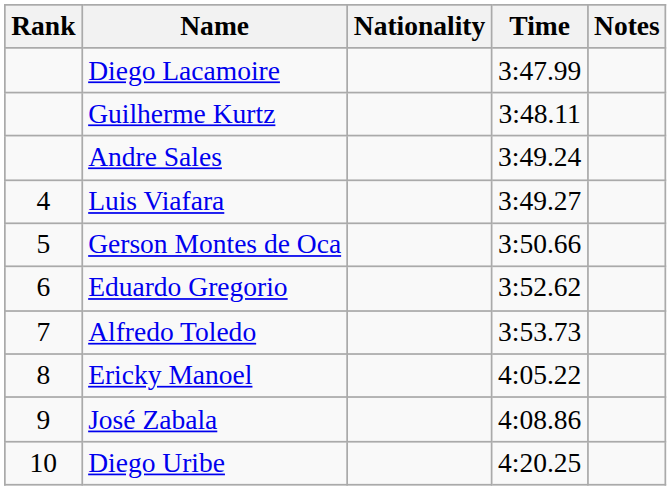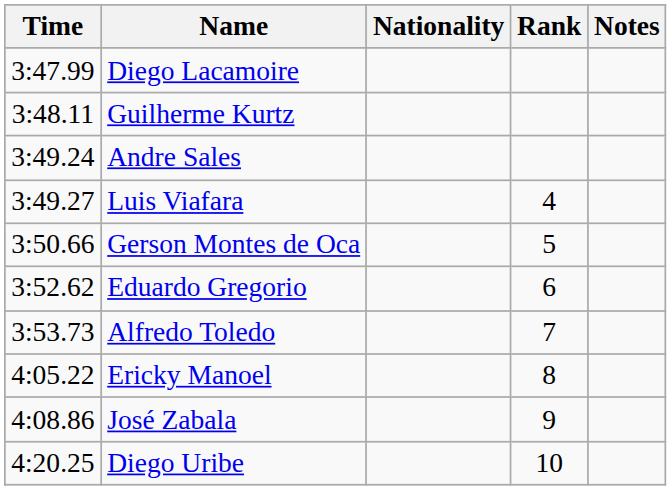columns swapped: Rank <-> Time
